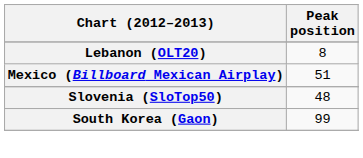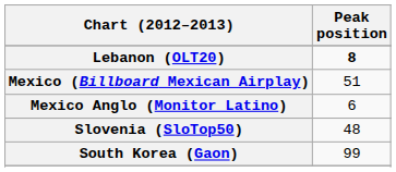Lebanon (OLT20) | Peak position: normal -> bold
+ row: Mexico Anglo (Monitor Latino) | 6
